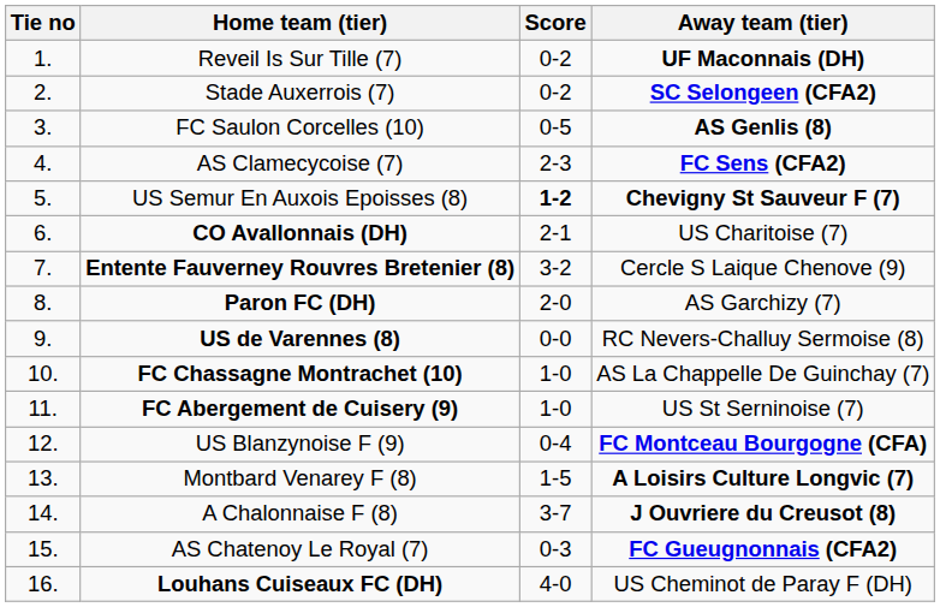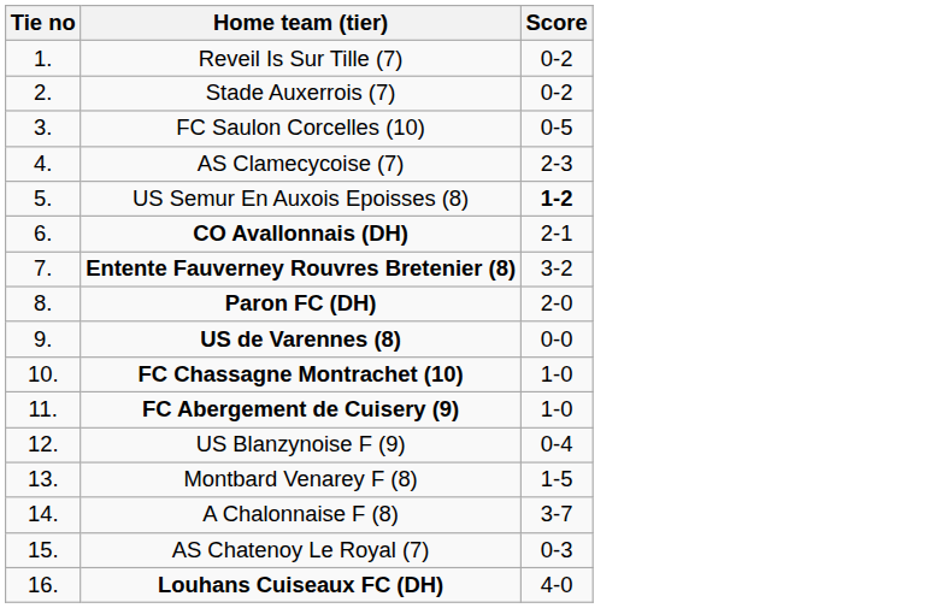- column: Away team (tier) | UF Maconnais (DH) | SC Selongeen (CFA2) | AS Genlis (8) | FC Sens (CFA2) | Chevigny St Sauveur F (7) | US Charitoise (7) | Cercle S Laique Chenove (9) | AS Garchizy (7) | RC Nevers-Challuy Sermoise (8) | AS La Chappelle De Guinchay (7) | US St Serninoise (7) | FC Montceau Bourgogne (CFA) | A Loisirs Culture Longvic (7) | J Ouvriere du Creusot (8) | FC Gueugnonnais (CFA2) | US Cheminot de Paray F (DH)
